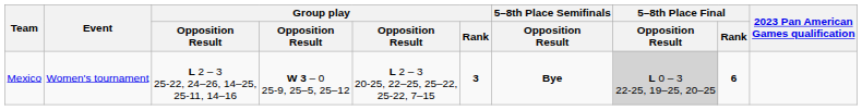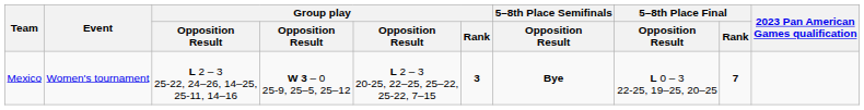Mexico | 5–8th Place Final / Opposition Result: lightgrey background -> no background
Mexico | 5–8th Place Final / Rank: 6 -> 7
